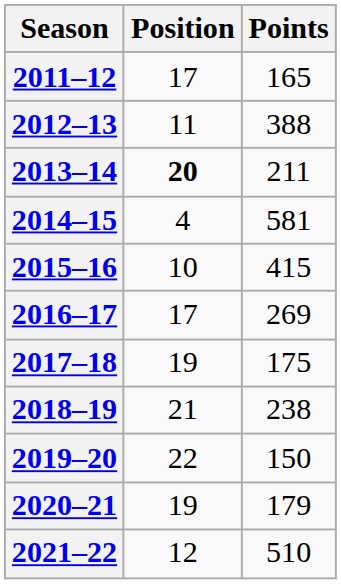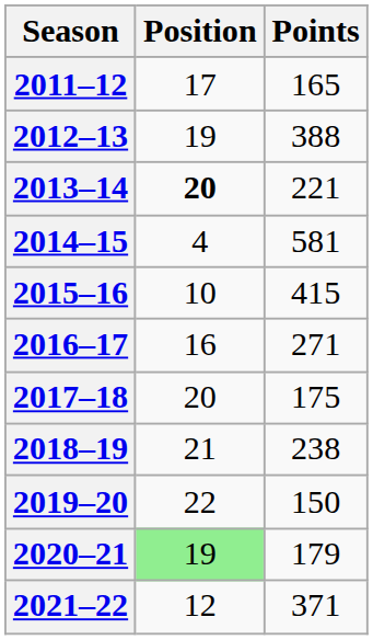2012–13 | Position: 11 -> 19
2013–14 | Points: 211 -> 221
2016–17 | Position: 17 -> 16
2016–17 | Points: 269 -> 271
2017–18 | Position: 19 -> 20
2020–21 | Position: no background -> lightgreen background
2021–22 | Points: 510 -> 371
